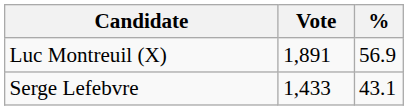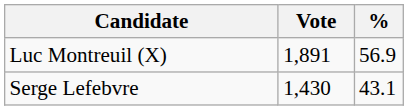Serge Lefebvre | Vote: 1,433 -> 1,430
